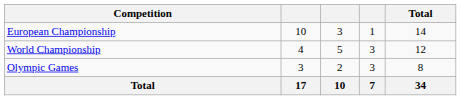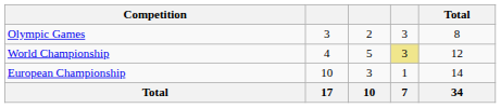rows swapped: Olympic Games <-> European Championship
World Championship | column 4: no background -> khaki background
